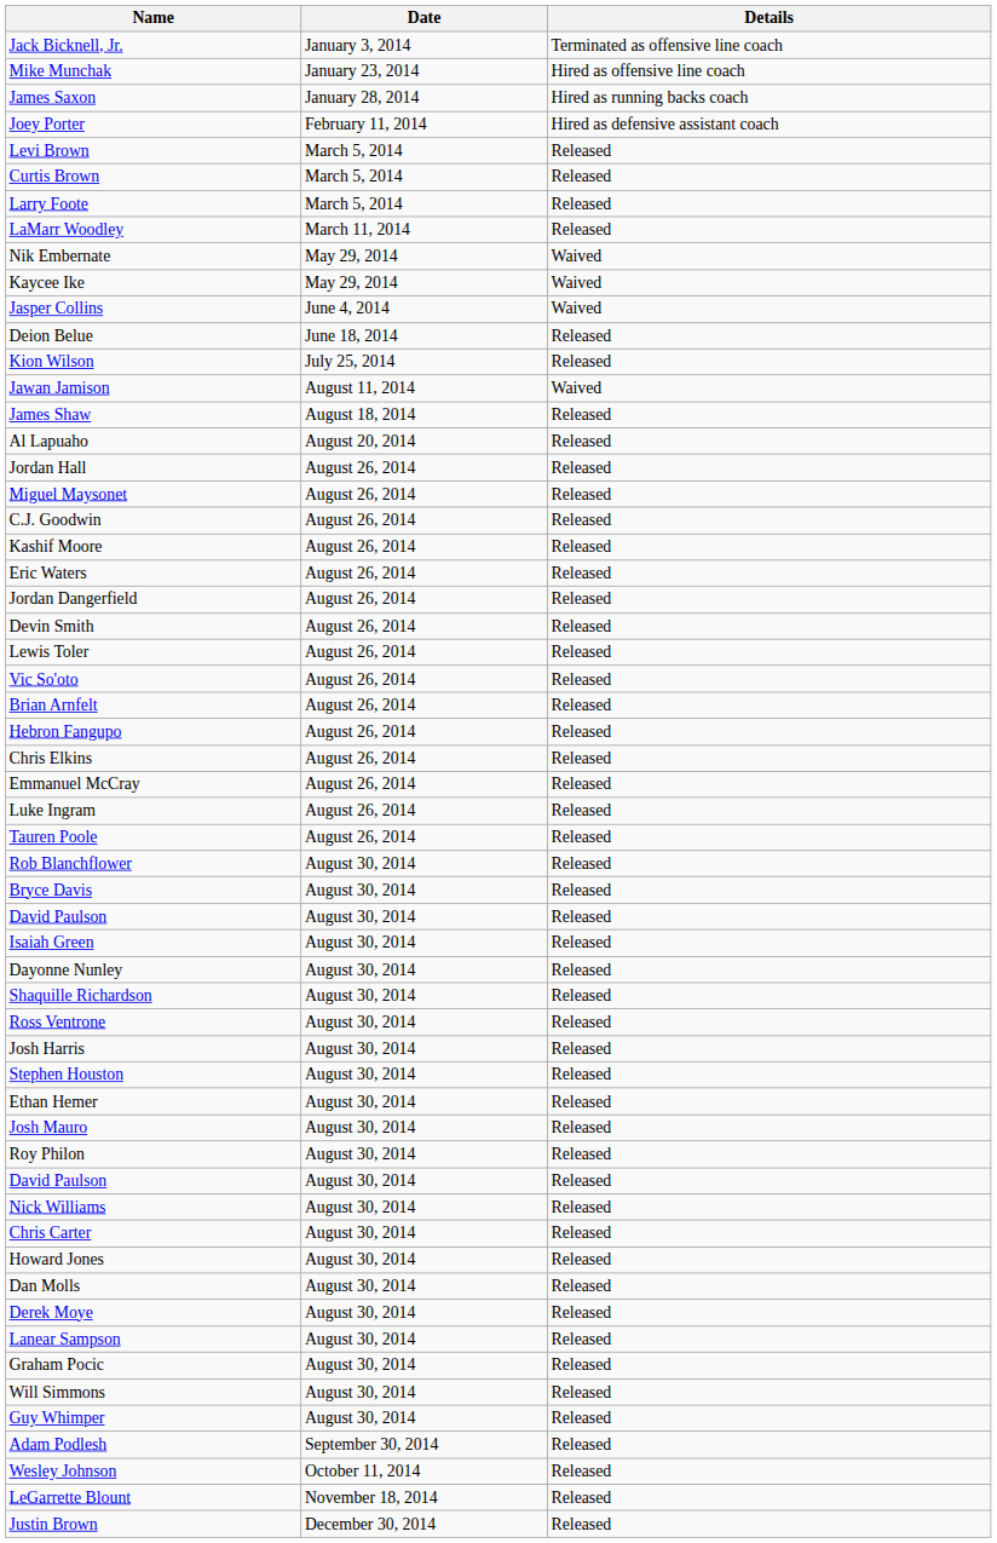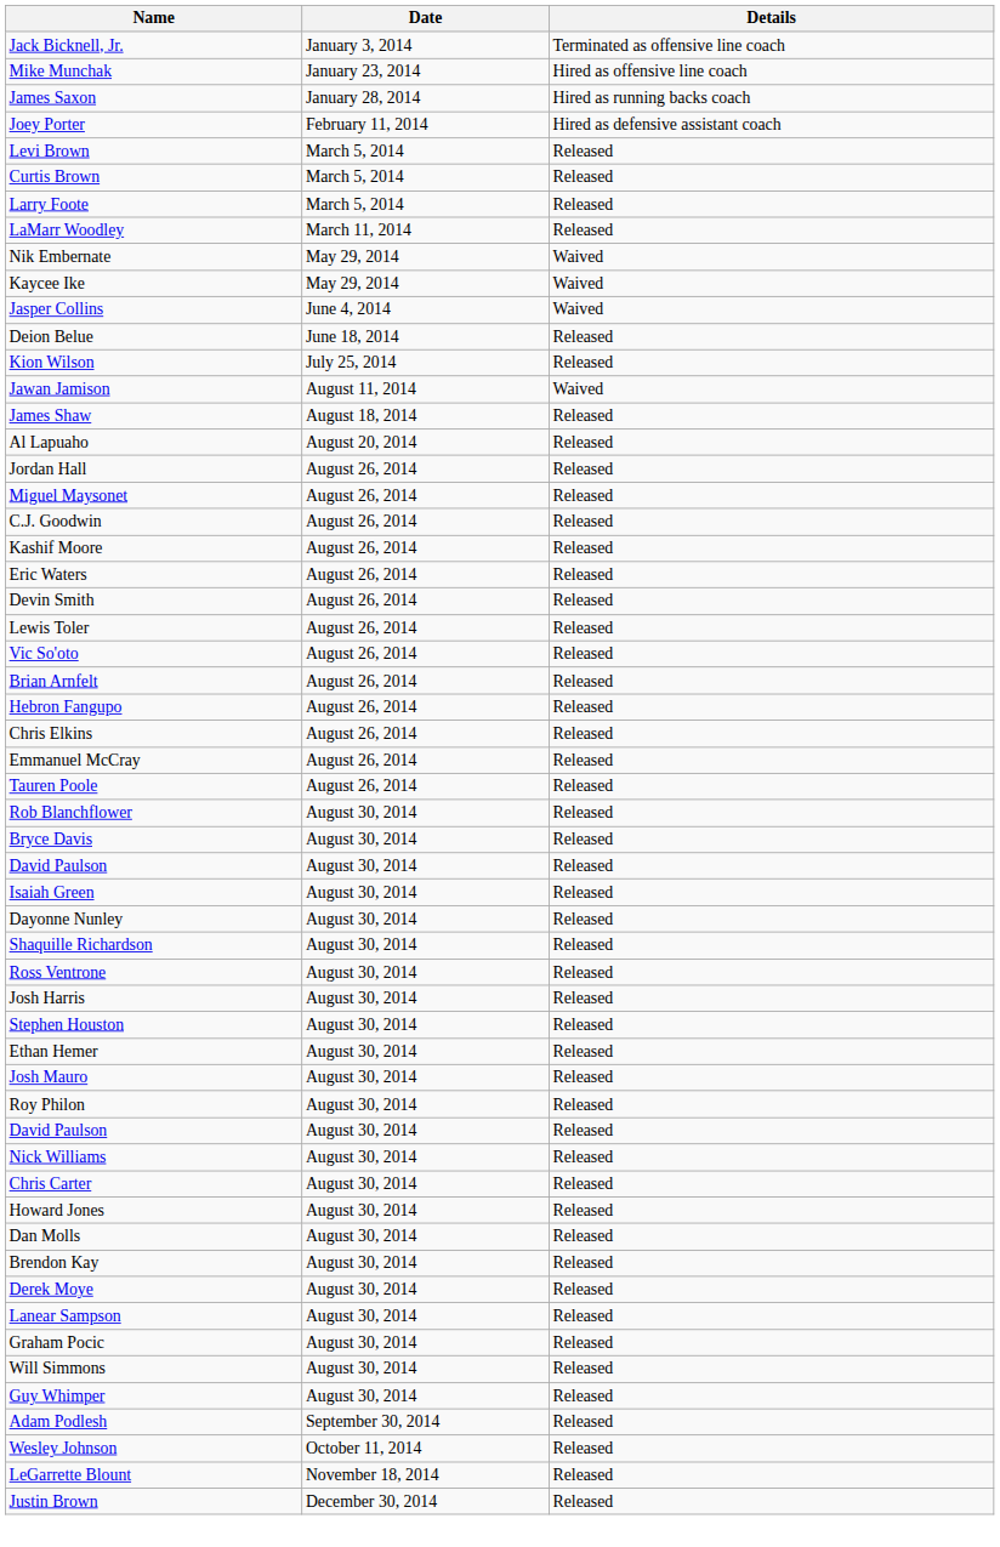- row: Jordan Dangerfield | August 26, 2014 | Released
- row: Luke Ingram | August 26, 2014 | Released
+ row: Brendon Kay | August 30, 2014 | Released
